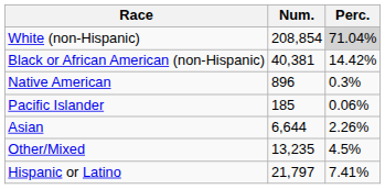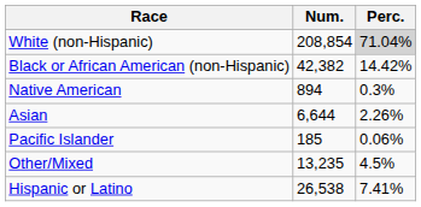Black or African American (non-Hispanic) | Num.: 40,381 -> 42,382
Native American | Num.: 896 -> 894
rows swapped: Asian <-> Pacific Islander
Hispanic or Latino | Num.: 21,797 -> 26,538
